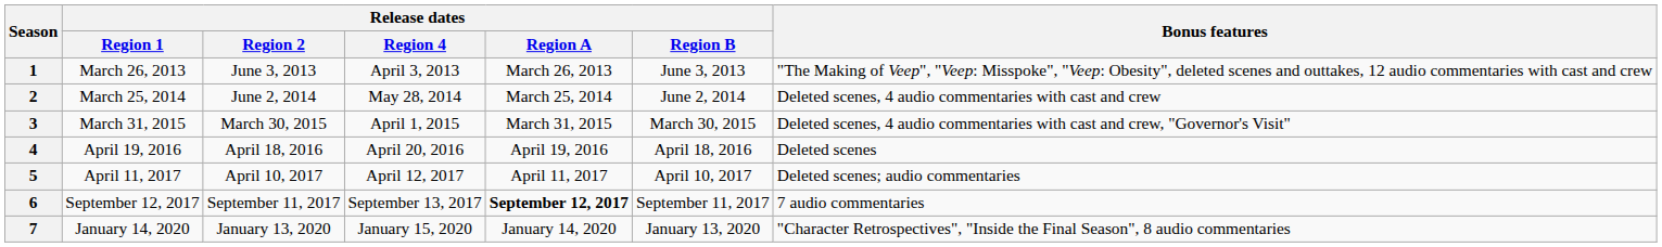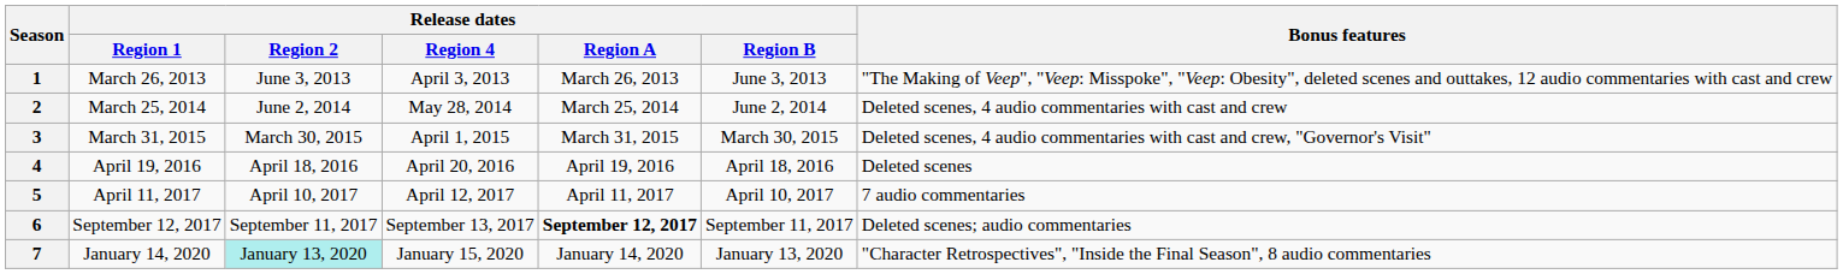5 | Bonus features: Deleted scenes; audio commentaries -> 7 audio commentaries
6 | Bonus features: 7 audio commentaries -> Deleted scenes; audio commentaries
7 | Release dates / Region 2: no background -> paleturquoise background
